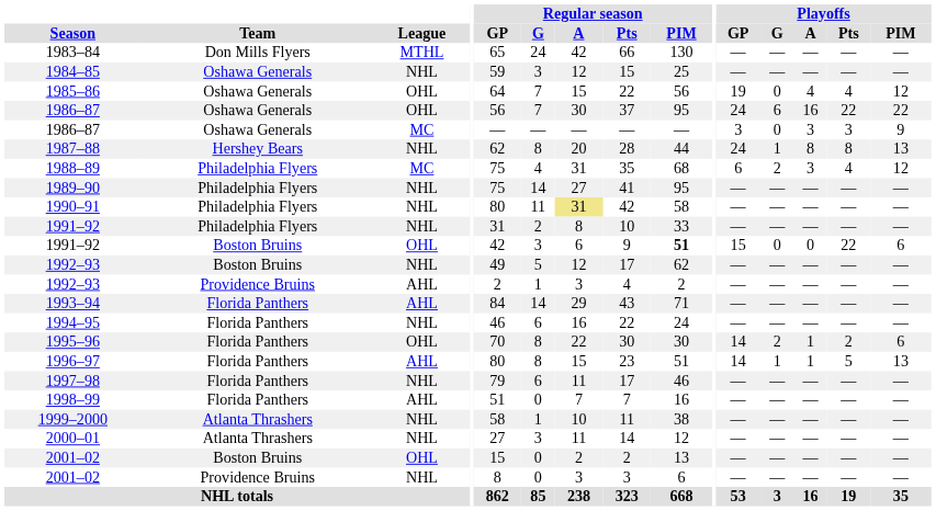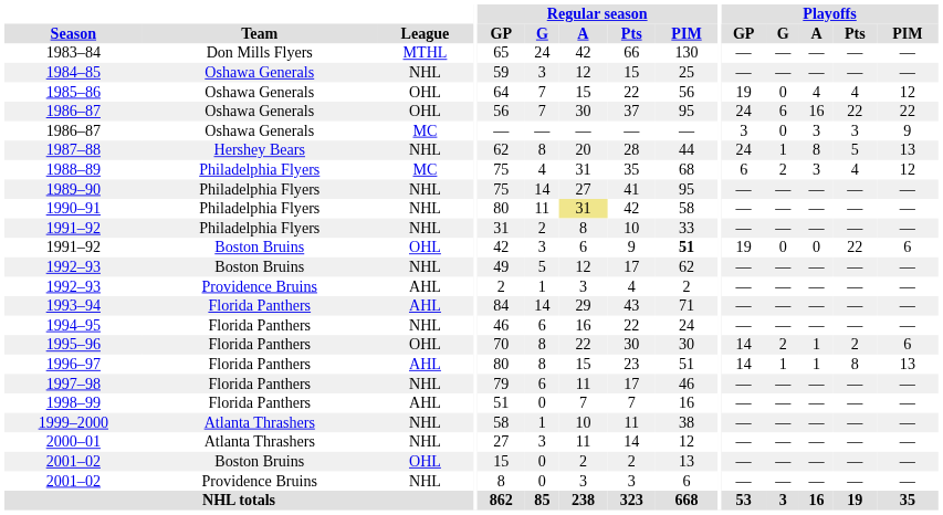1987–88 | Playoffs / Pts: 8 -> 5
1991–92 / Boston Bruins | Playoffs / GP: 15 -> 19
1996–97 | Playoffs / Pts: 5 -> 8
